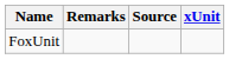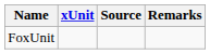columns swapped: xUnit <-> Remarks
